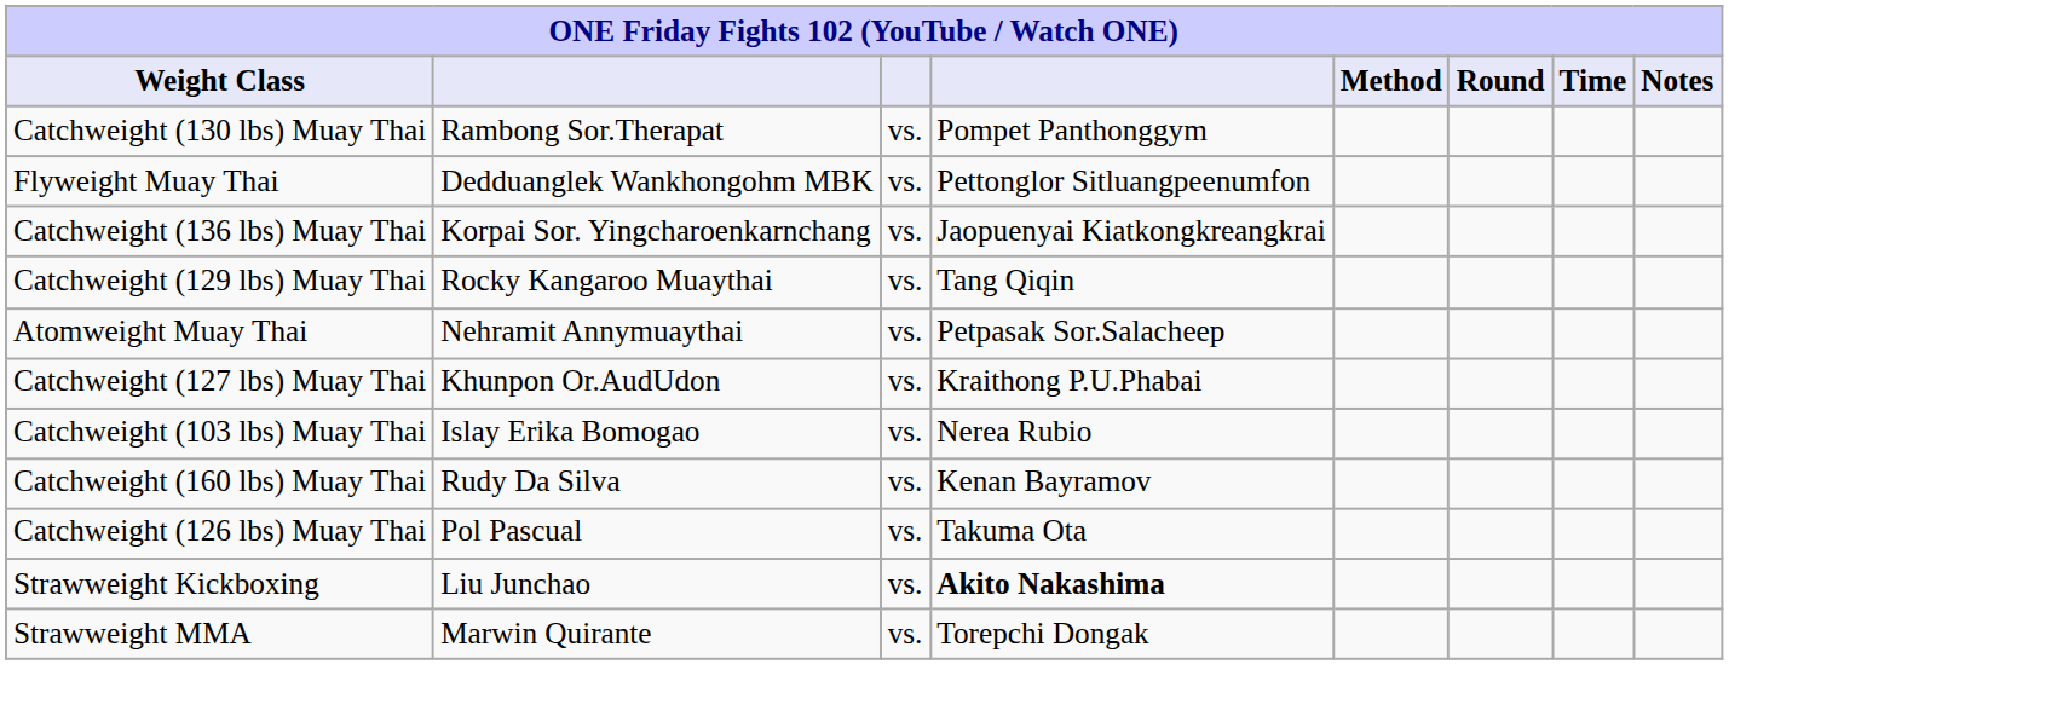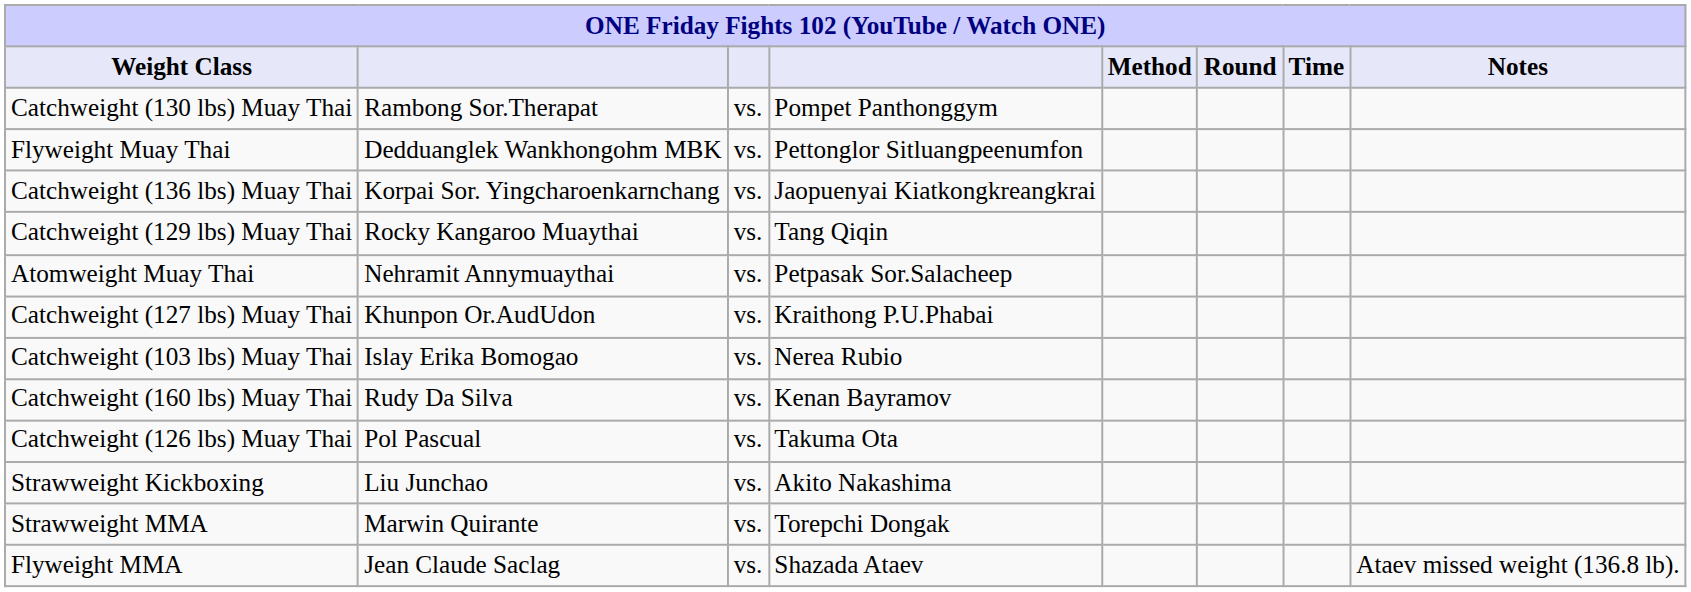Strawweight Kickboxing | column 4: bold -> normal
+ row: Flyweight MMA | Jean Claude Saclag | vs. | Shazada Ataev | Ataev missed weight (136.8 lb).
